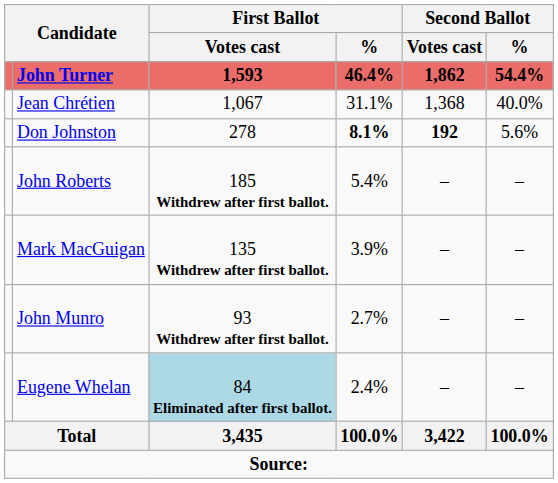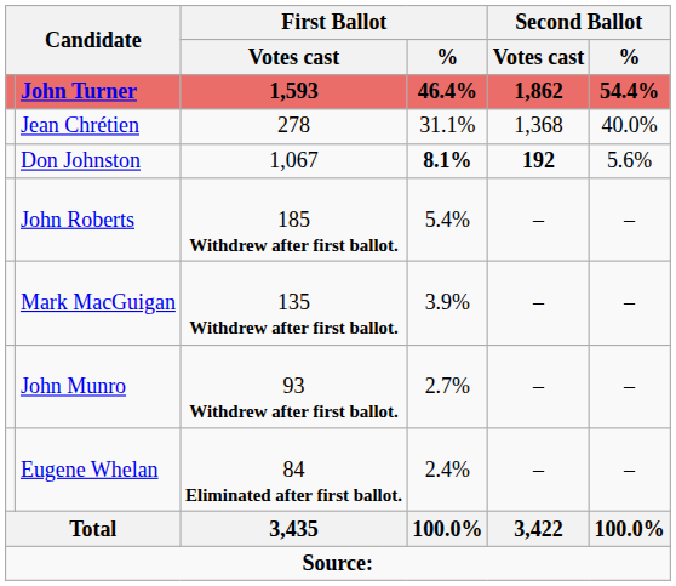Jean Chrétien | First Ballot / Votes cast: 1,067 -> 278
Don Johnston | First Ballot / Votes cast: 278 -> 1,067
Eugene Whelan | First Ballot / Votes cast: lightblue background -> no background
